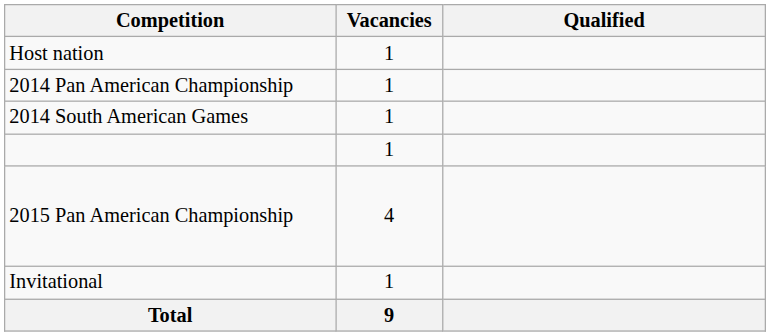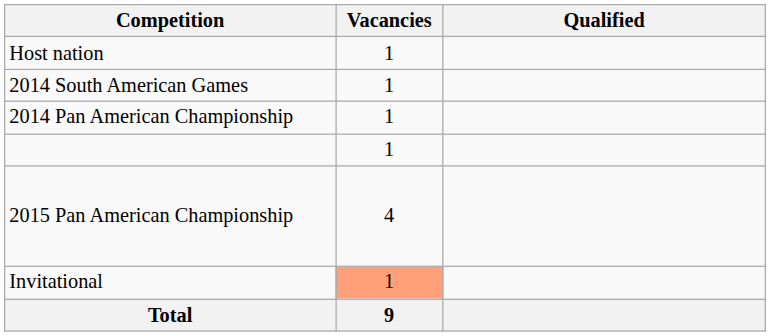rows swapped: 2014 South American Games <-> 2014 Pan American Championship
Invitational | Vacancies: no background -> lightsalmon background
